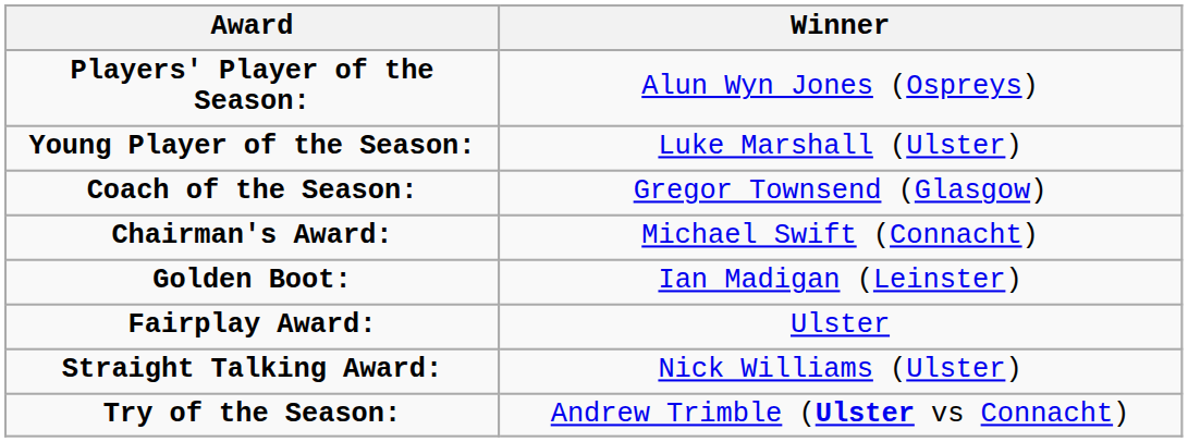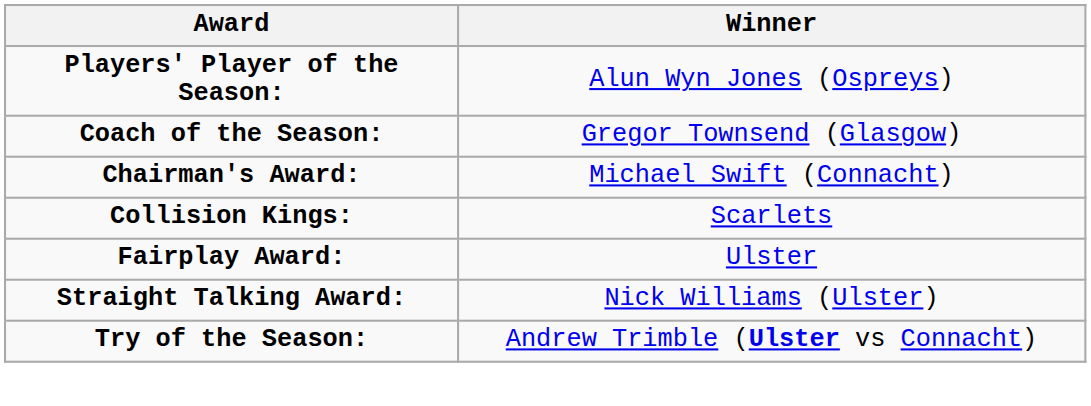- row: Young Player of the Season: | Luke Marshall (Ulster)
- row: Golden Boot: | Ian Madigan (Leinster)
+ row: Collision Kings: | Scarlets
